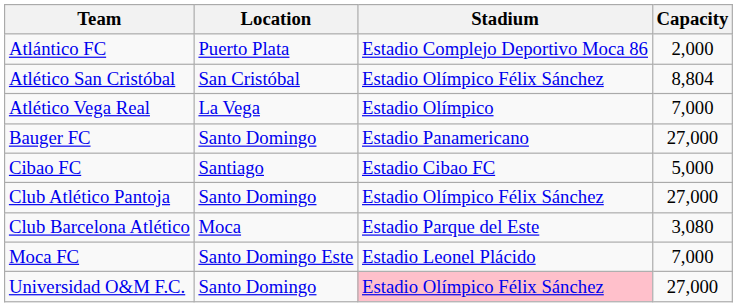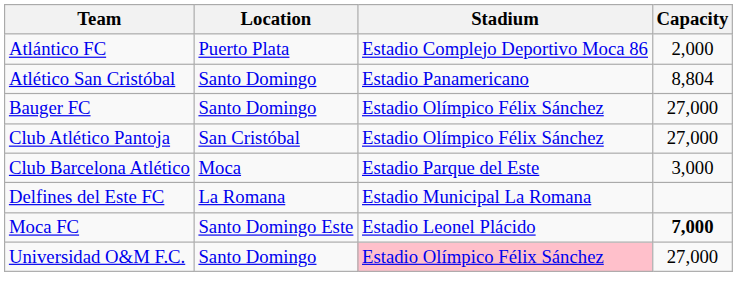Atlético San Cristóbal | Location: San Cristóbal -> Santo Domingo
Atlético San Cristóbal | Stadium: Estadio Olímpico Félix Sánchez -> Estadio Panamericano
- row: Atlético Vega Real | La Vega | Estadio Olímpico | 7,000
Bauger FC | Stadium: Estadio Panamericano -> Estadio Olímpico Félix Sánchez
- row: Cibao FC | Santiago | Estadio Cibao FC | 5,000
Club Atlético Pantoja | Location: Santo Domingo -> San Cristóbal
Club Barcelona Atlético | Capacity: 3,080 -> 3,000
+ row: Delfines del Este FC | La Romana | Estadio Municipal La Romana
Moca FC | Capacity: normal -> bold
